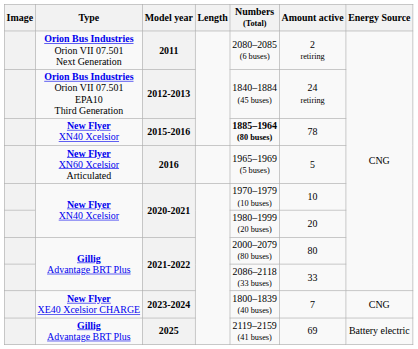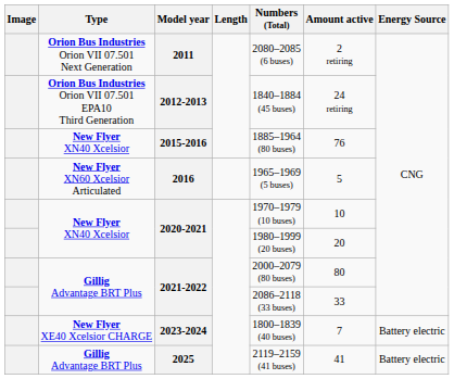2015-2016 | Numbers (Total): bold -> normal
2015-2016 | Amount active: 78 -> 76
2023-2024 | Energy Source: CNG -> Battery electric
2025 | Amount active: 69 -> 41
